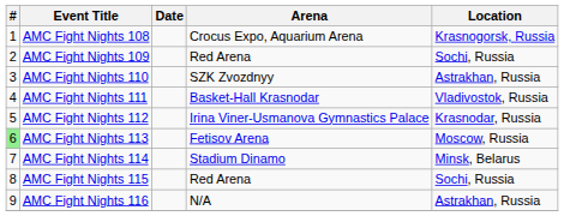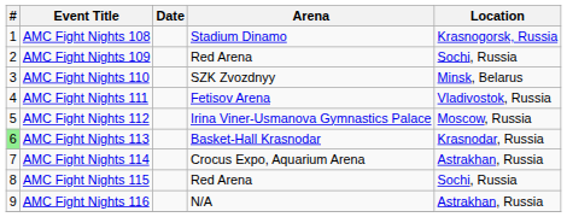AMC Fight Nights 108 | Arena: Crocus Expo, Aquarium Arena -> Stadium Dinamo
AMC Fight Nights 110 | Location: Astrakhan, Russia -> Minsk, Belarus
AMC Fight Nights 111 | Arena: Basket-Hall Krasnodar -> Fetisov Arena
AMC Fight Nights 112 | Location: Krasnodar, Russia -> Moscow, Russia
AMC Fight Nights 113 | Arena: Fetisov Arena -> Basket-Hall Krasnodar
AMC Fight Nights 113 | Location: Moscow, Russia -> Krasnodar, Russia
AMC Fight Nights 114 | Arena: Stadium Dinamo -> Crocus Expo, Aquarium Arena
AMC Fight Nights 114 | Location: Minsk, Belarus -> Astrakhan, Russia
